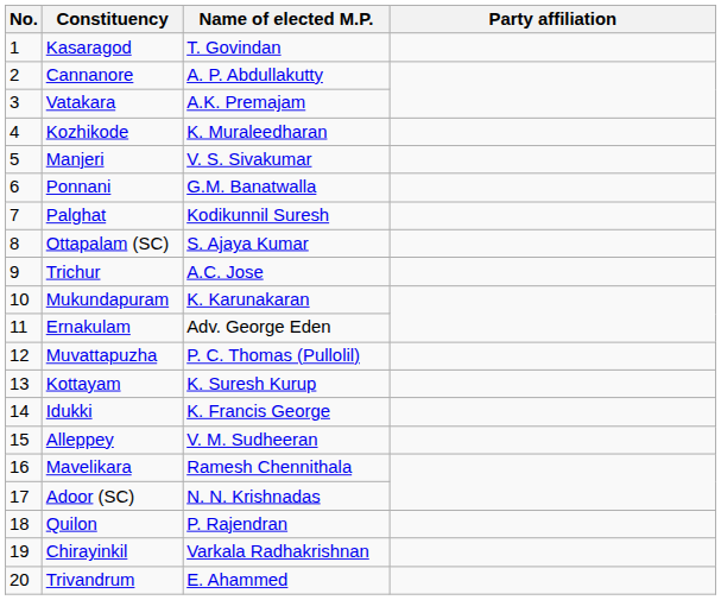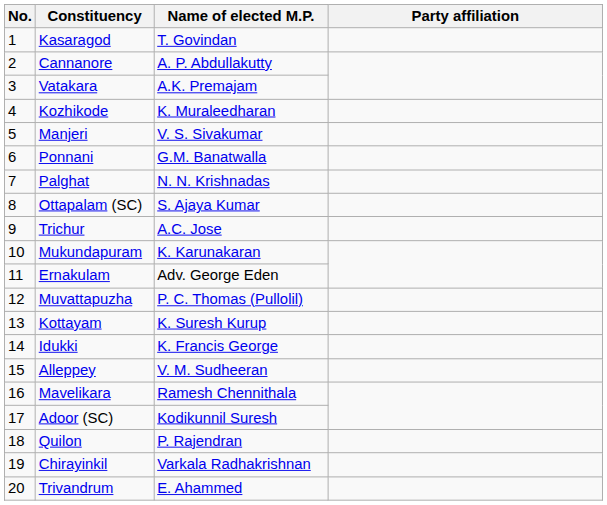Palghat | Name of elected M.P.: Kodikunnil Suresh -> N. N. Krishnadas
Adoor (SC) | Name of elected M.P.: N. N. Krishnadas -> Kodikunnil Suresh
